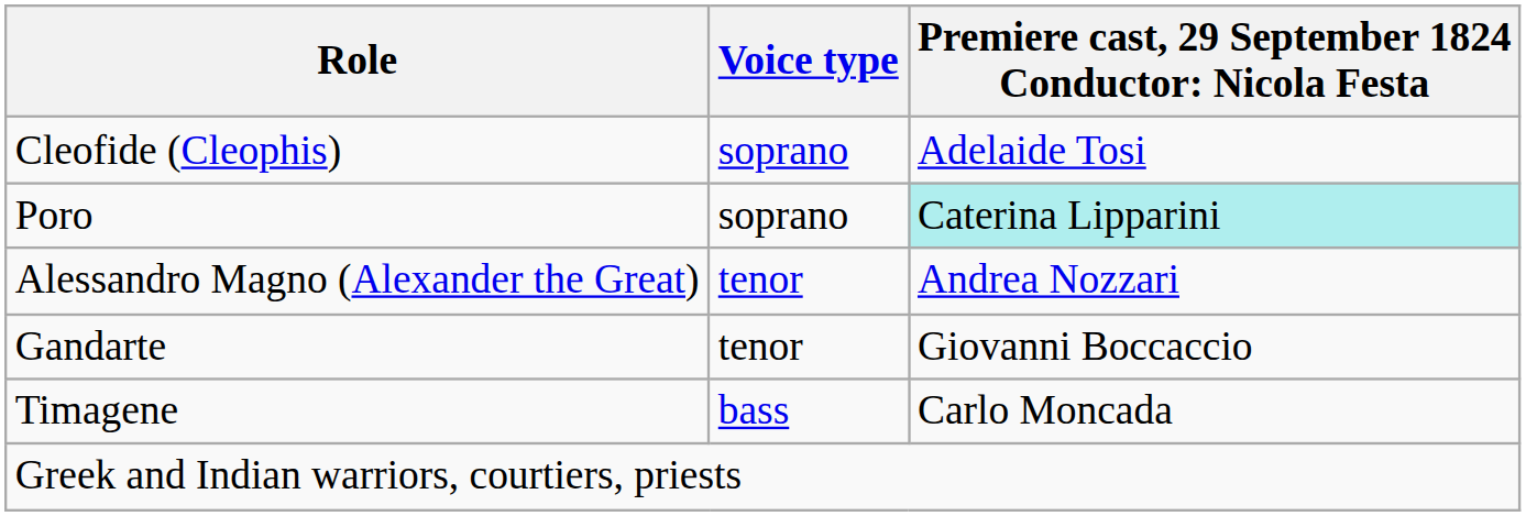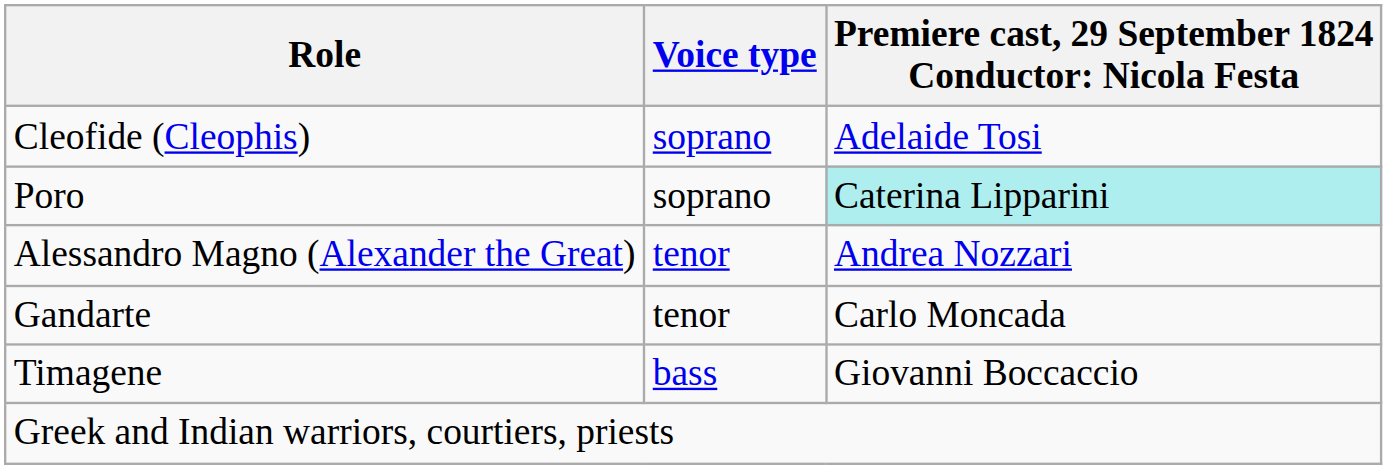Gandarte | column 3: Giovanni Boccaccio -> Carlo Moncada
Timagene | column 3: Carlo Moncada -> Giovanni Boccaccio
